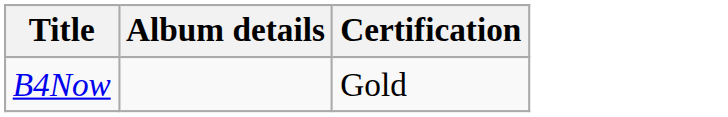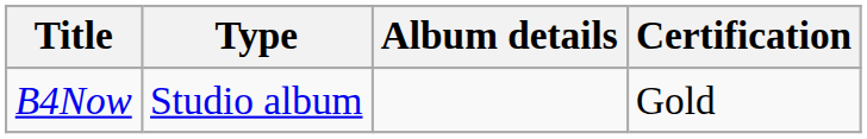+ column: Type | Studio album
